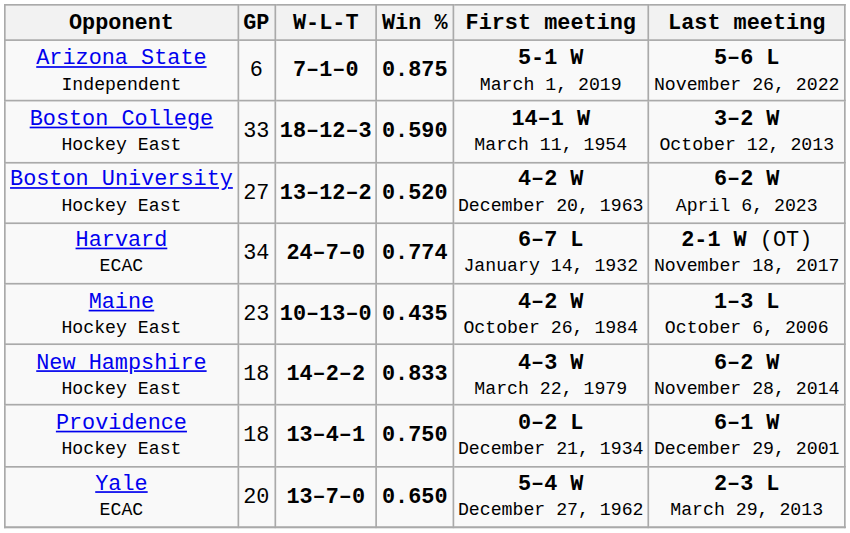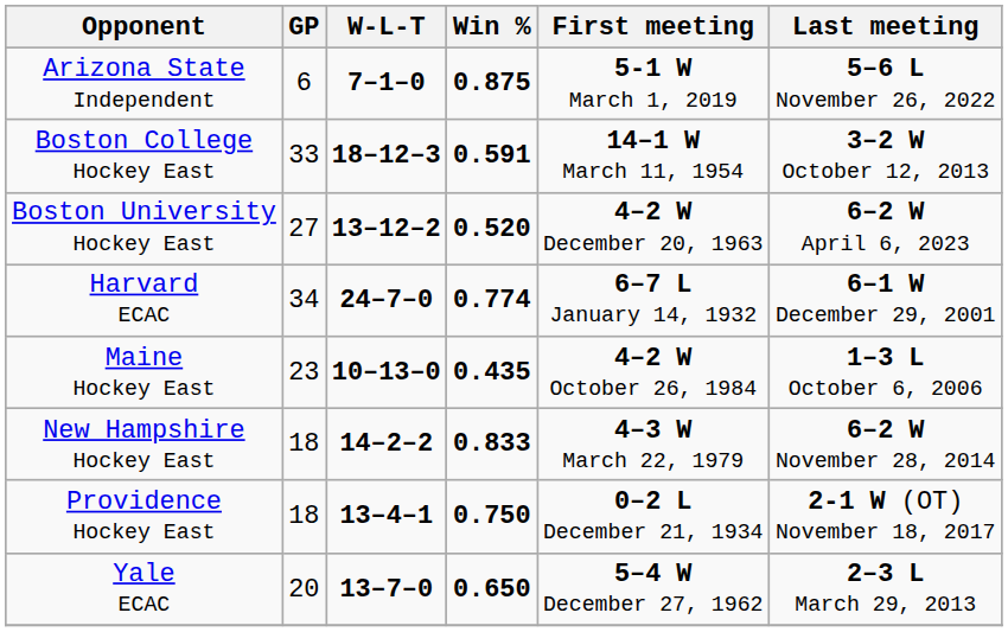Boston College Hockey East | Win %: 0.590 -> 0.591
Harvard ECAC | Last meeting: 2-1 W (OT) November 18, 2017 -> 6–1 W December 29, 2001
Providence Hockey East | Last meeting: 6–1 W December 29, 2001 -> 2-1 W (OT) November 18, 2017
